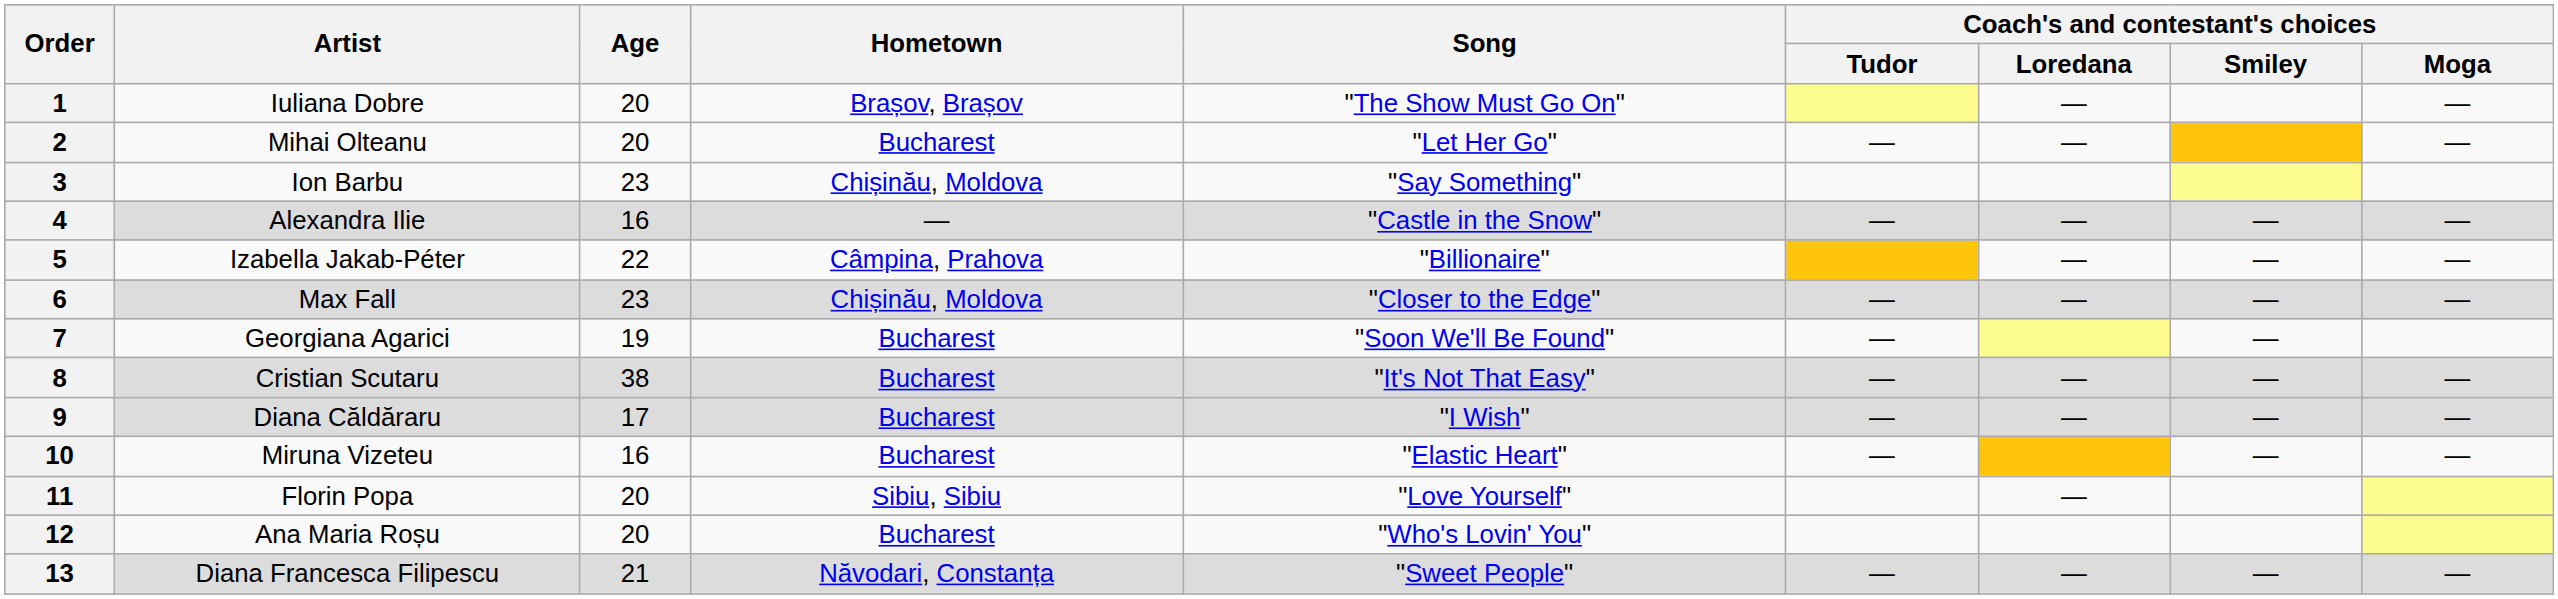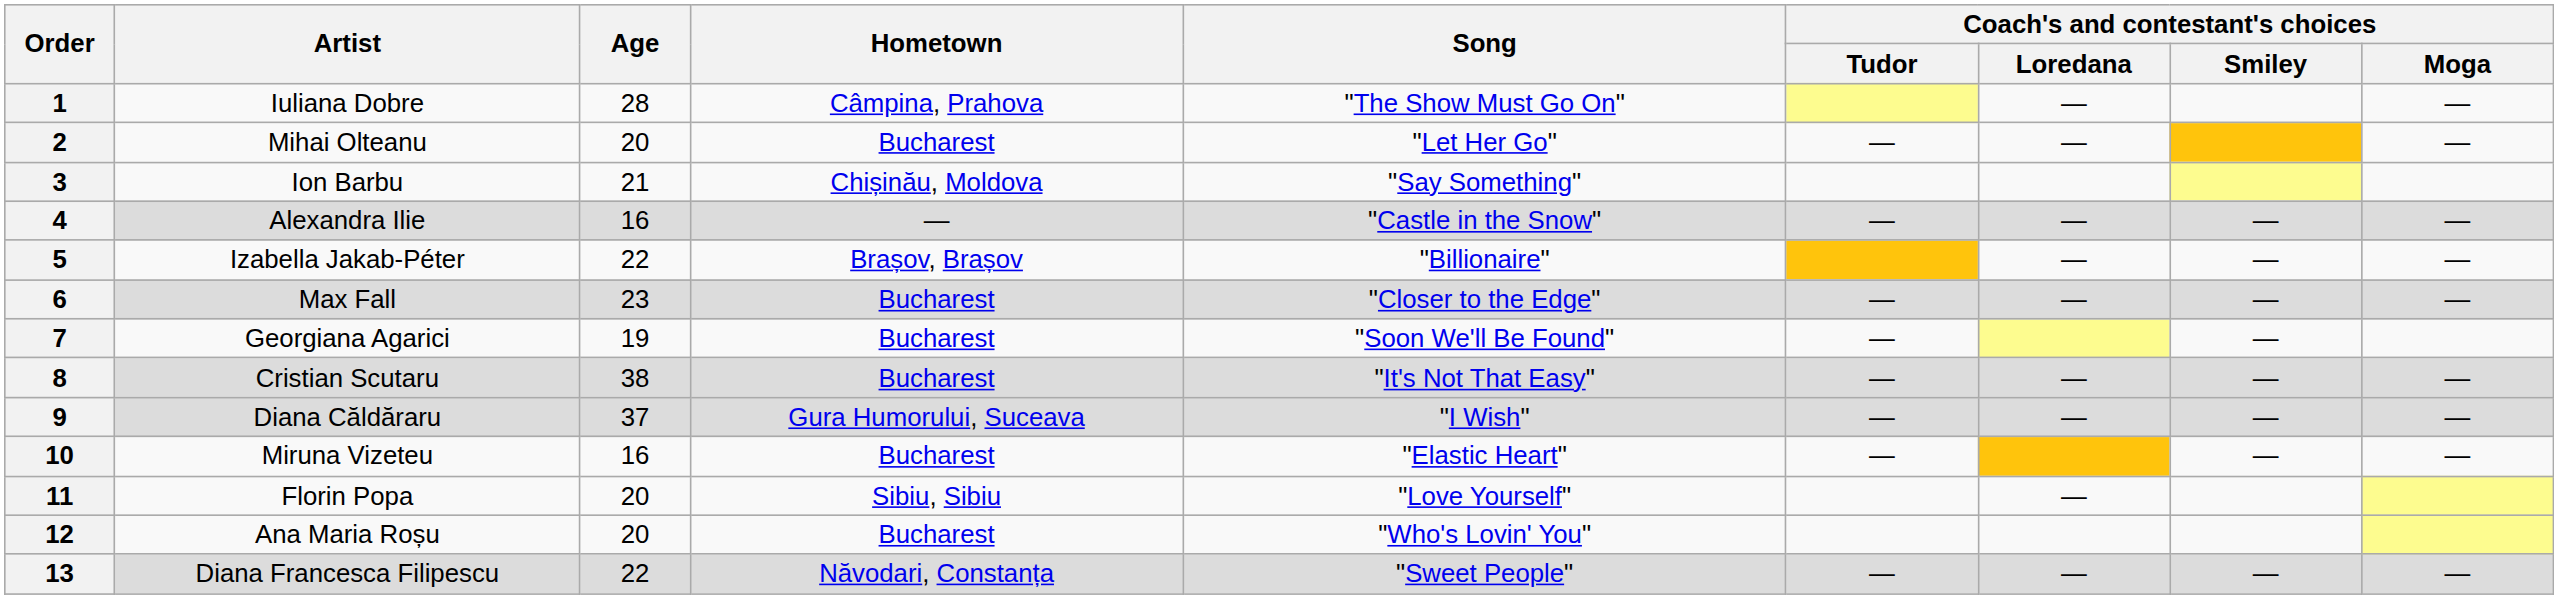1 | Age: 20 -> 28
1 | Hometown: Brașov, Brașov -> Câmpina, Prahova
3 | Age: 23 -> 21
5 | Hometown: Câmpina, Prahova -> Brașov, Brașov
6 | Hometown: Chișinău, Moldova -> Bucharest
9 | Age: 17 -> 37
9 | Hometown: Bucharest -> Gura Humorului, Suceava
13 | Age: 21 -> 22
